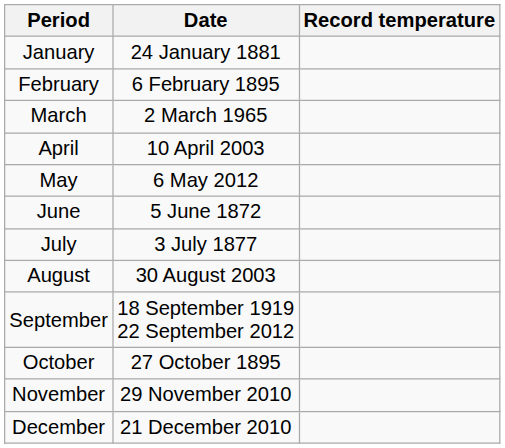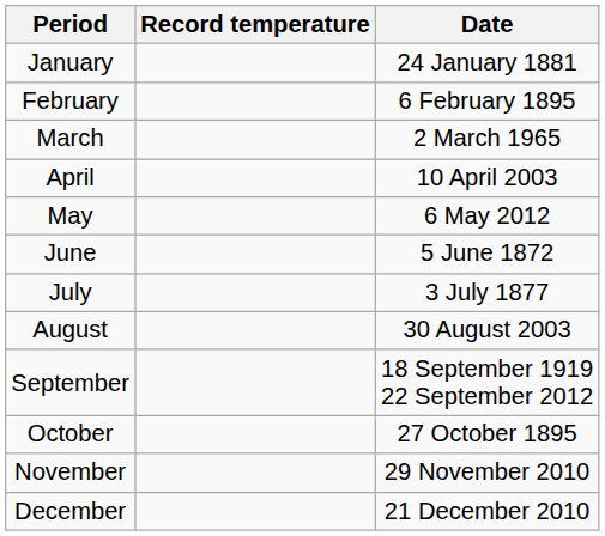columns swapped: Record temperature <-> Date
